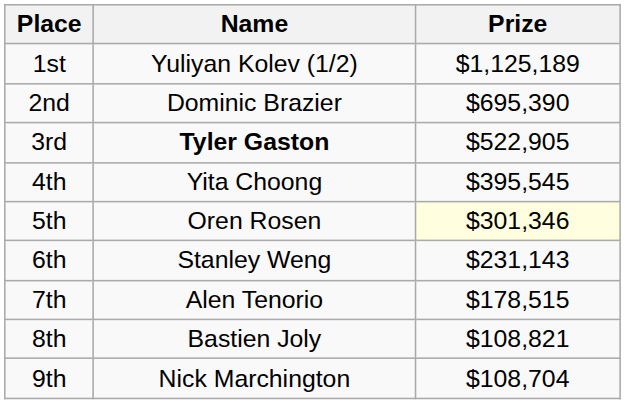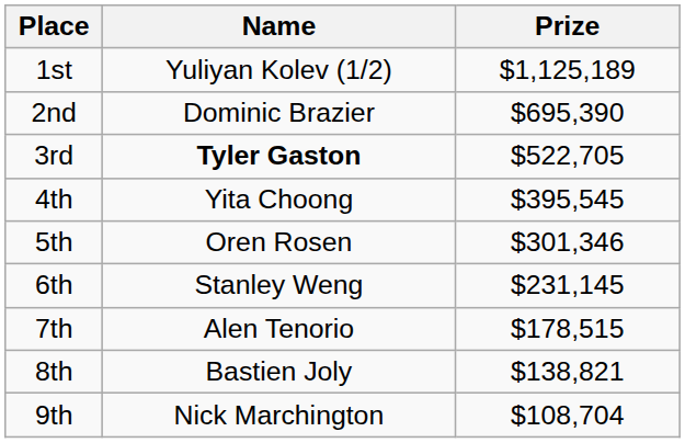3rd | Prize: $522,905 -> $522,705
5th | Prize: lightyellow background -> no background
6th | Prize: $231,143 -> $231,145
8th | Prize: $108,821 -> $138,821
